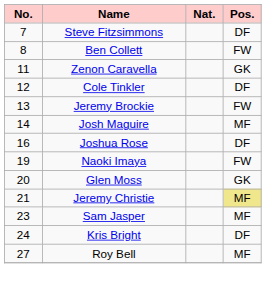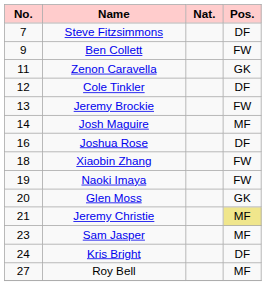Ben Collett | No.: 8 -> 9
+ row: 18 | Xiaobin Zhang | FW
